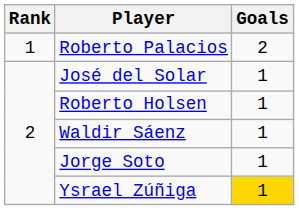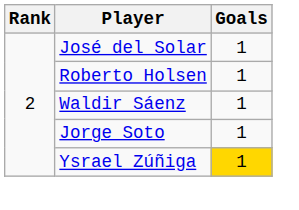- row: 1 | Roberto Palacios | 2
